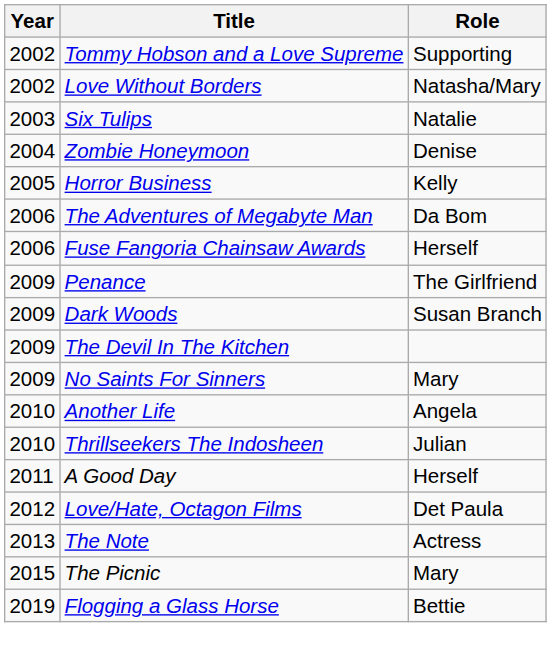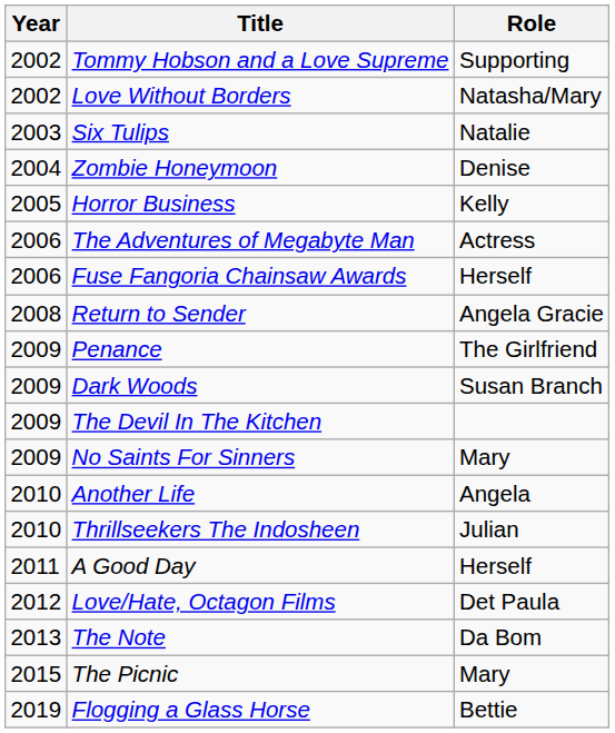The Adventures of Megabyte Man | Role: Da Bom -> Actress
+ row: 2008 | Return to Sender | Angela Gracie
The Note | Role: Actress -> Da Bom
